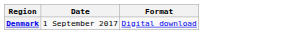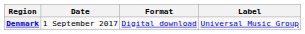+ column: Label | Universal Music Group
